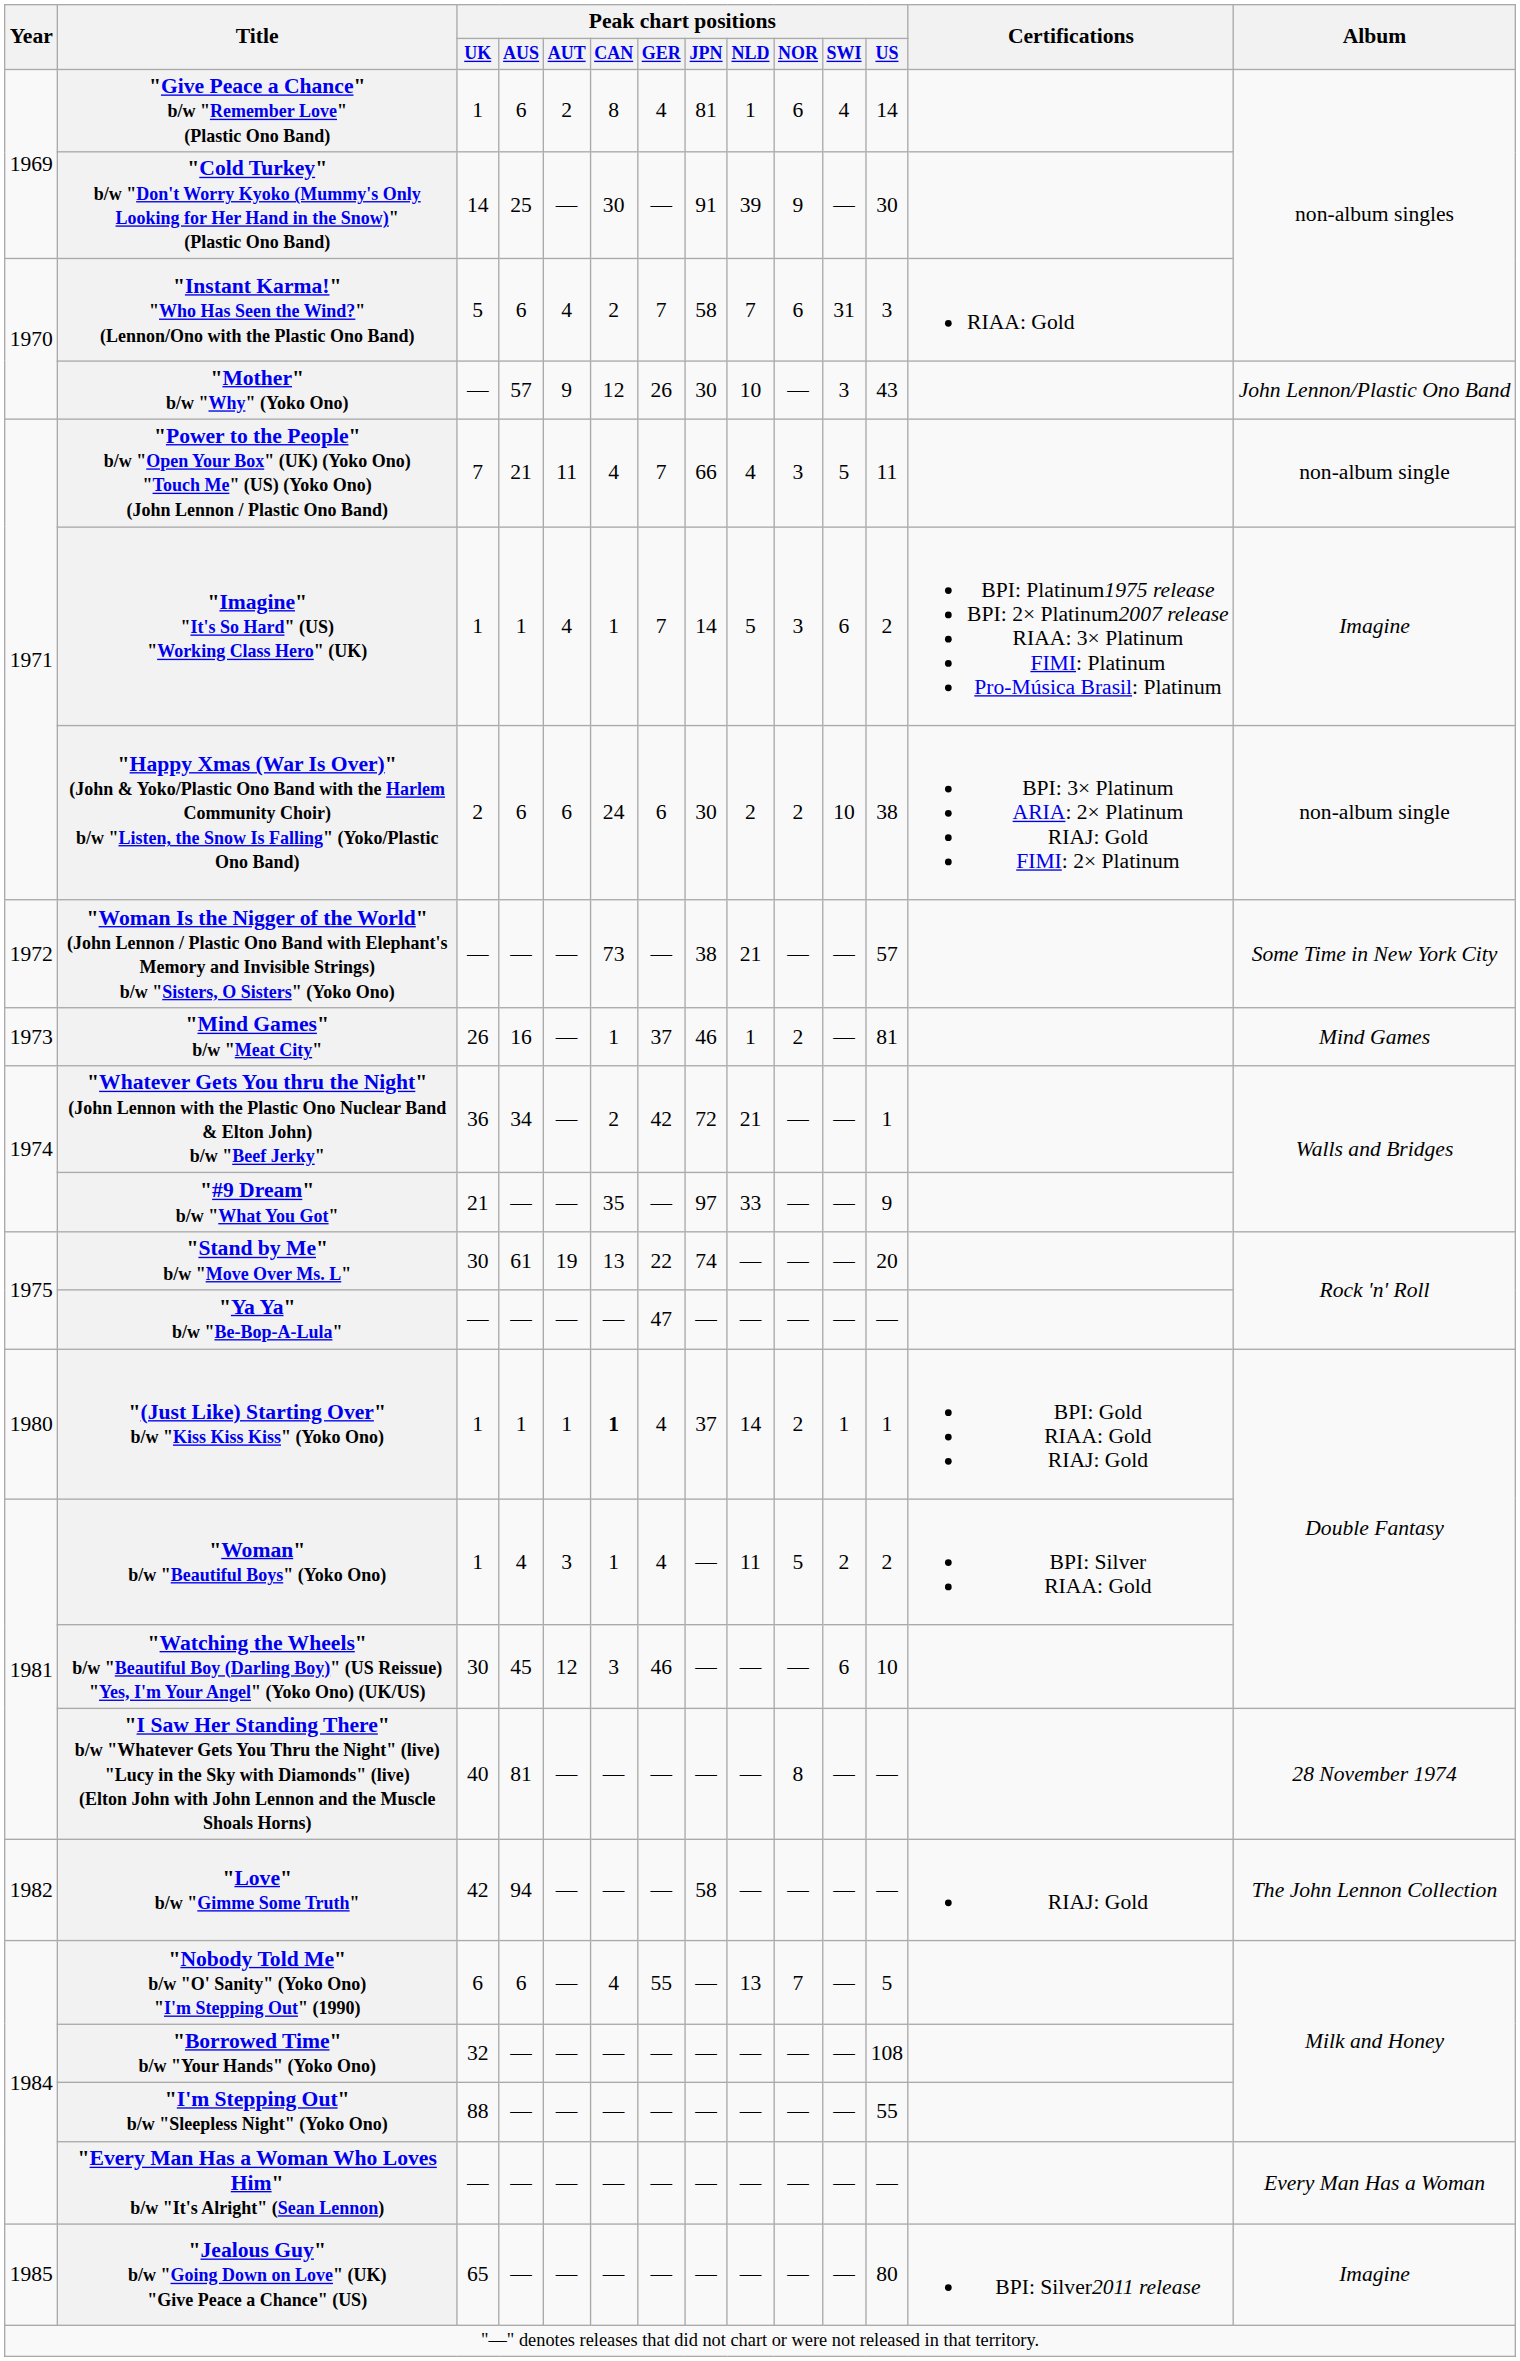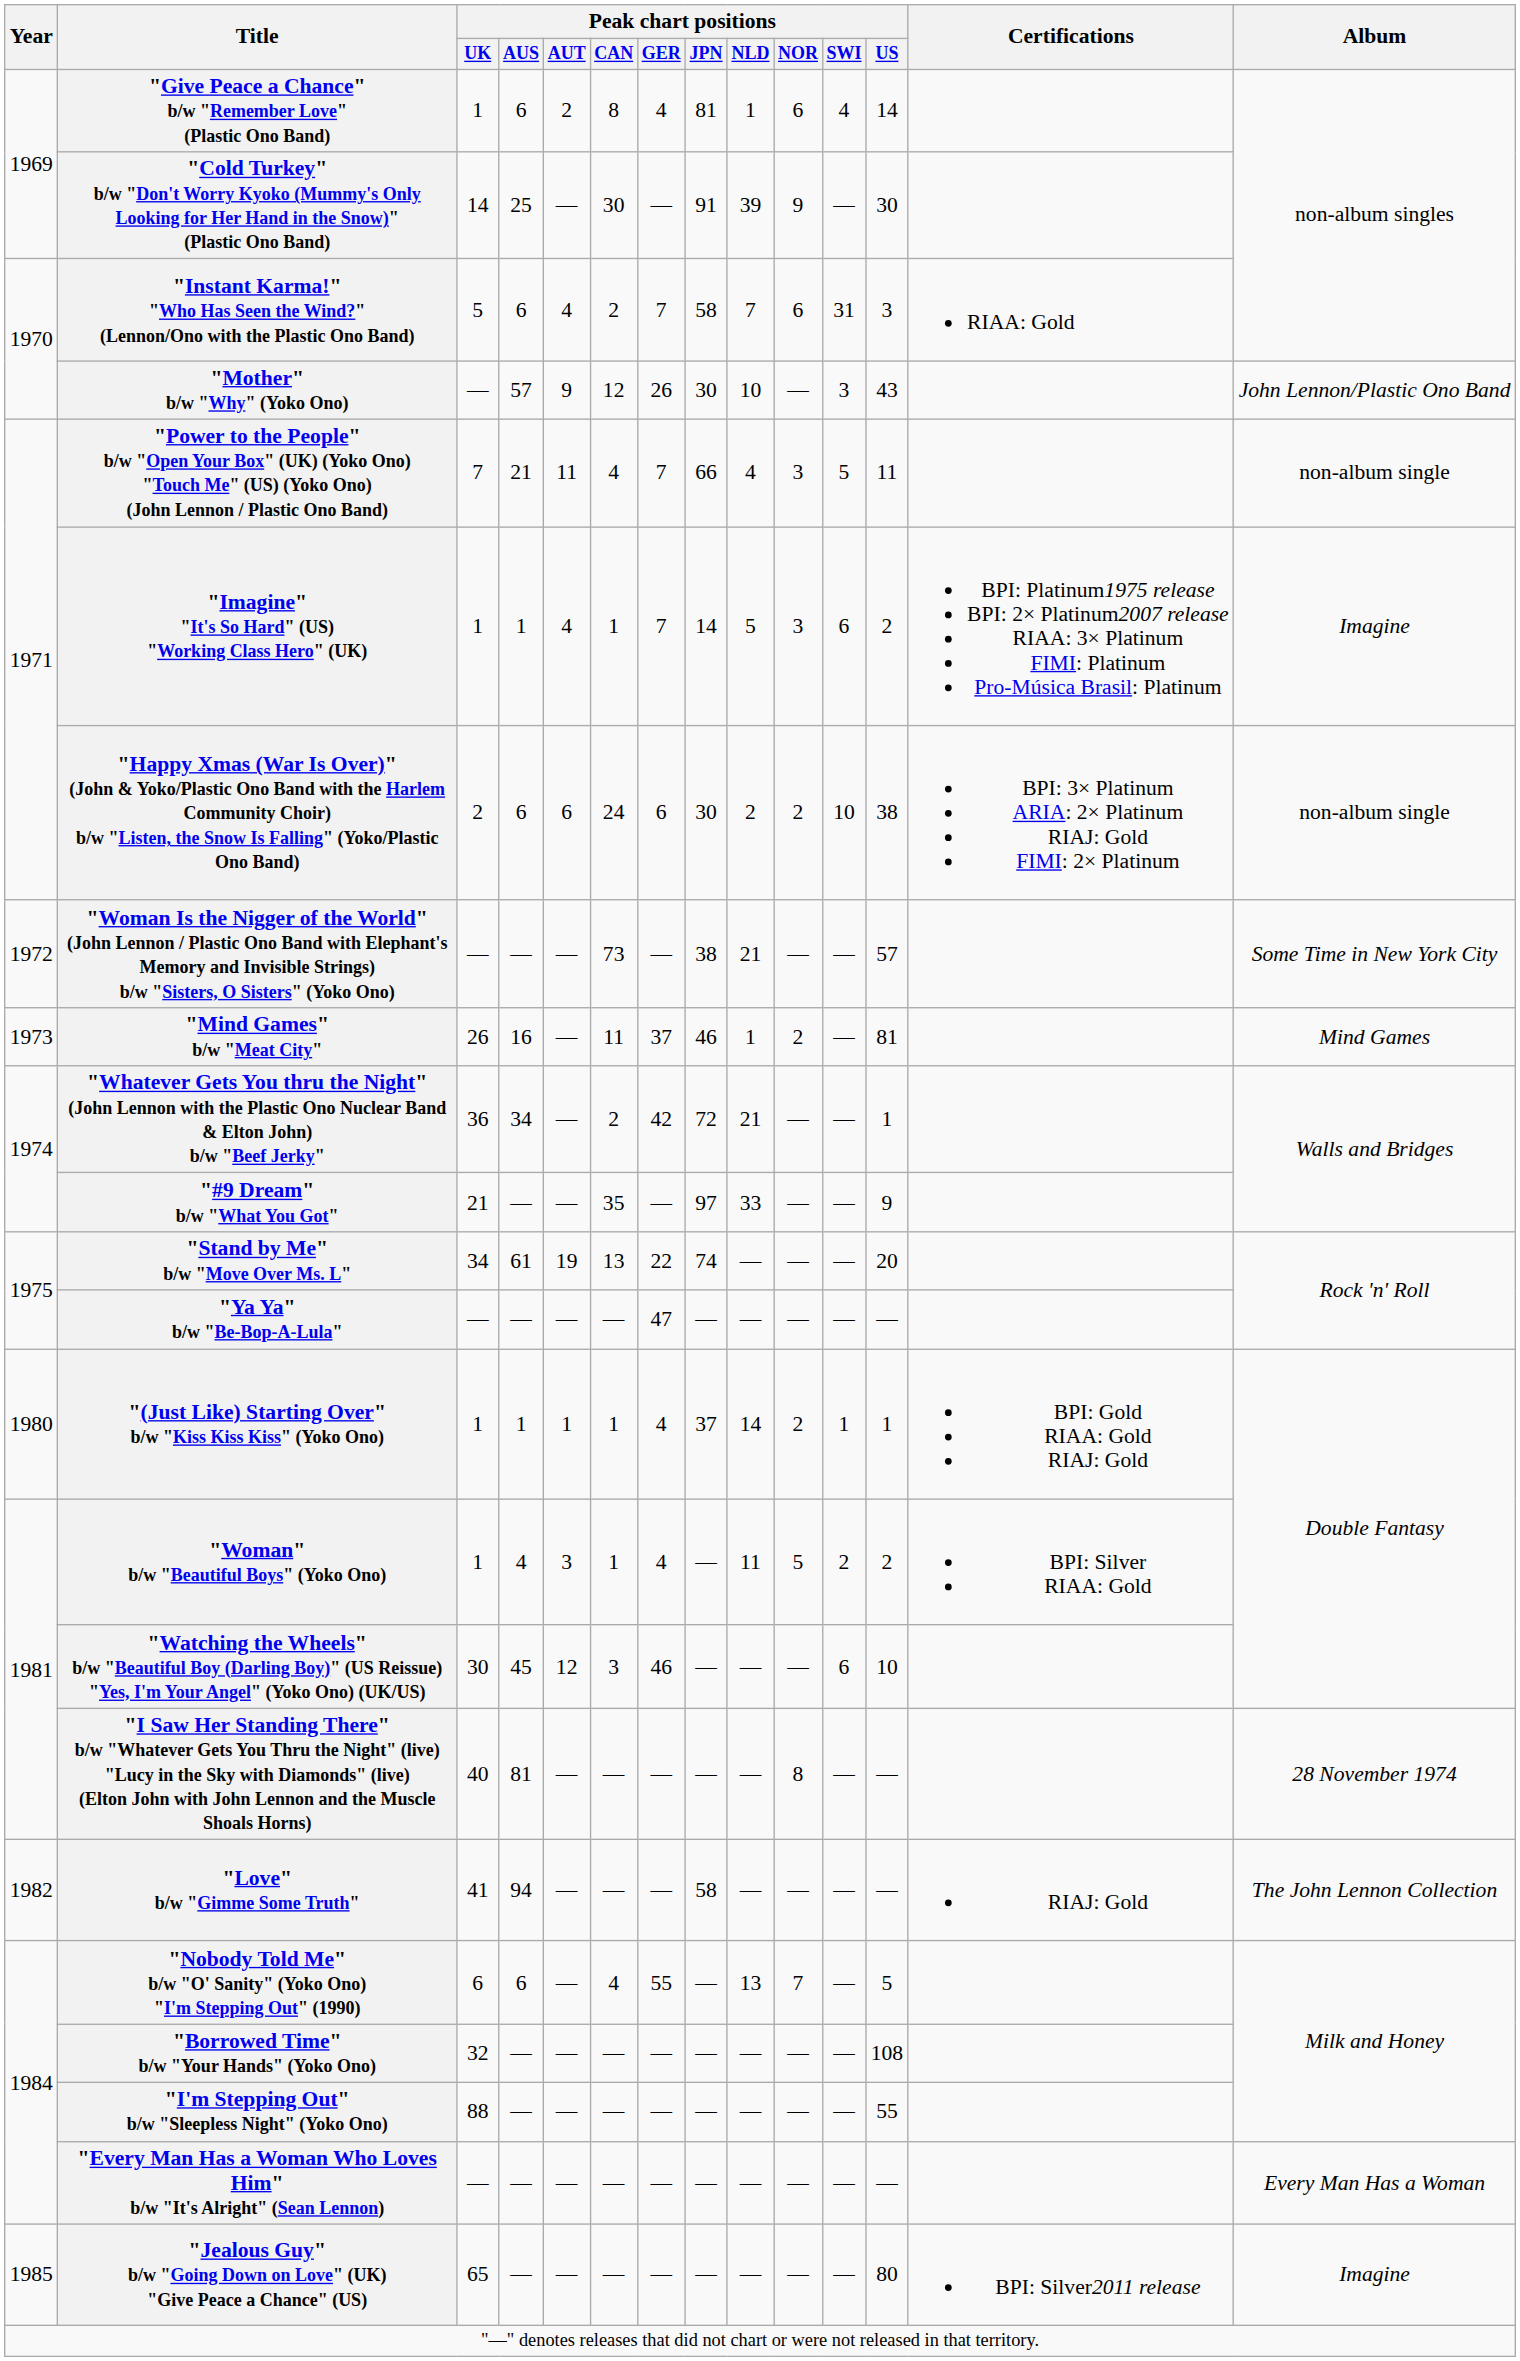"Mind Games" b/w "Meat City" | Peak chart positions / CAN: 1 -> 11
"Stand by Me" b/w "Move Over Ms. L" | Peak chart positions / UK: 30 -> 34
"(Just Like) Starting Over" b/w "Kiss Kiss Kiss" (Yoko Ono) | Peak chart positions / CAN: bold -> normal
"Love" b/w "Gimme Some Truth" | Peak chart positions / UK: 42 -> 41
